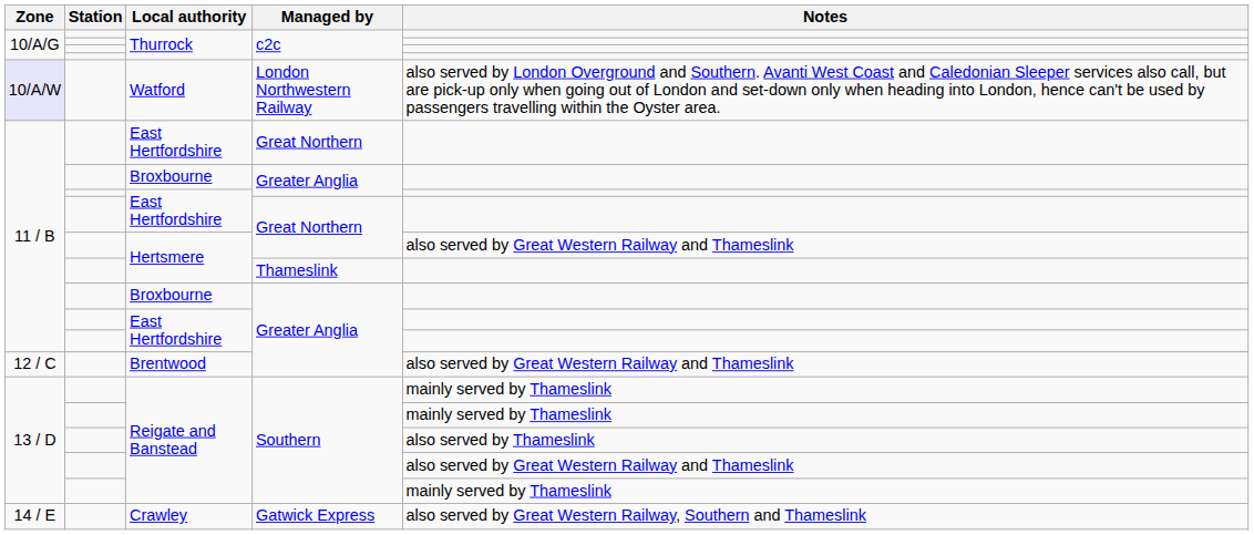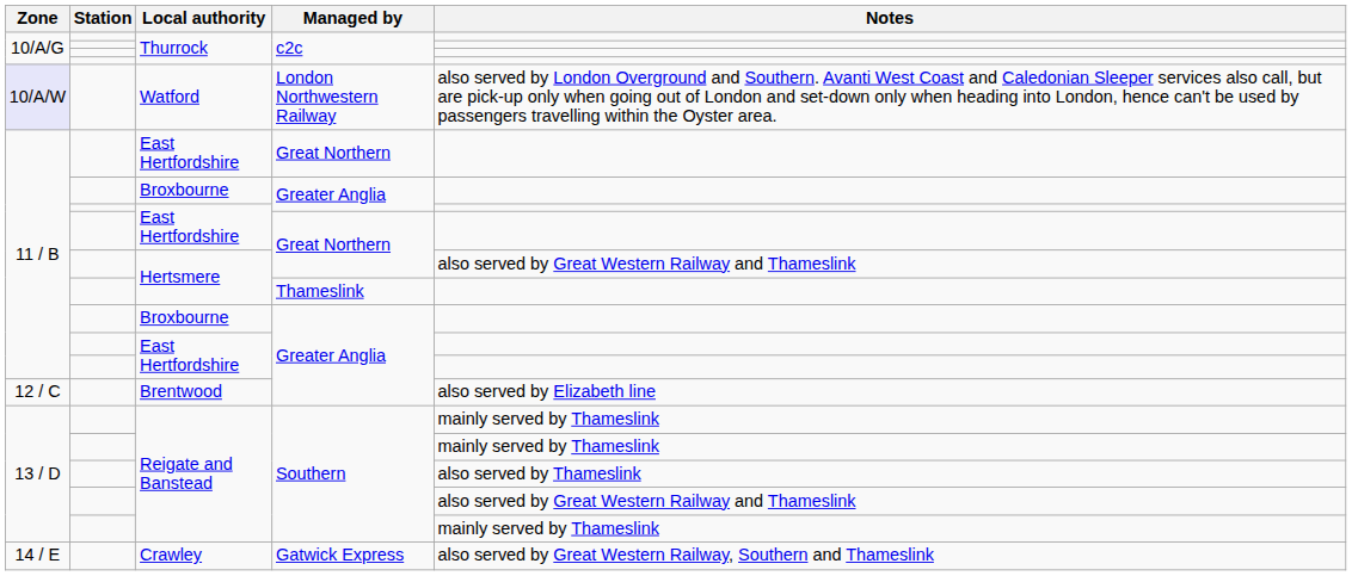Brentwood | Notes: also served by Great Western Railway and Thameslink -> also served by Elizabeth line
